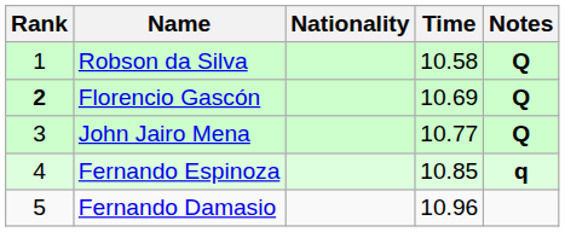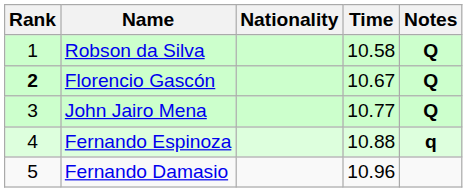Florencio Gascón | Time: 10.69 -> 10.67
Fernando Espinoza | Time: 10.85 -> 10.88
